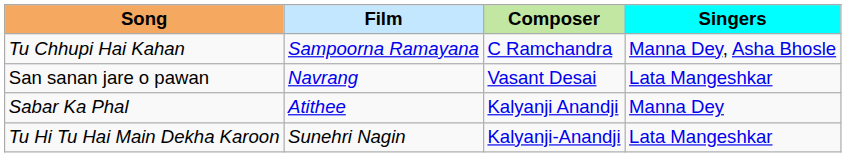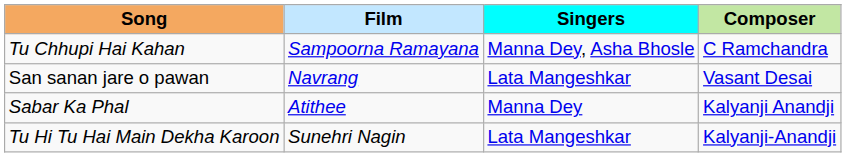columns swapped: Composer <-> Singers
